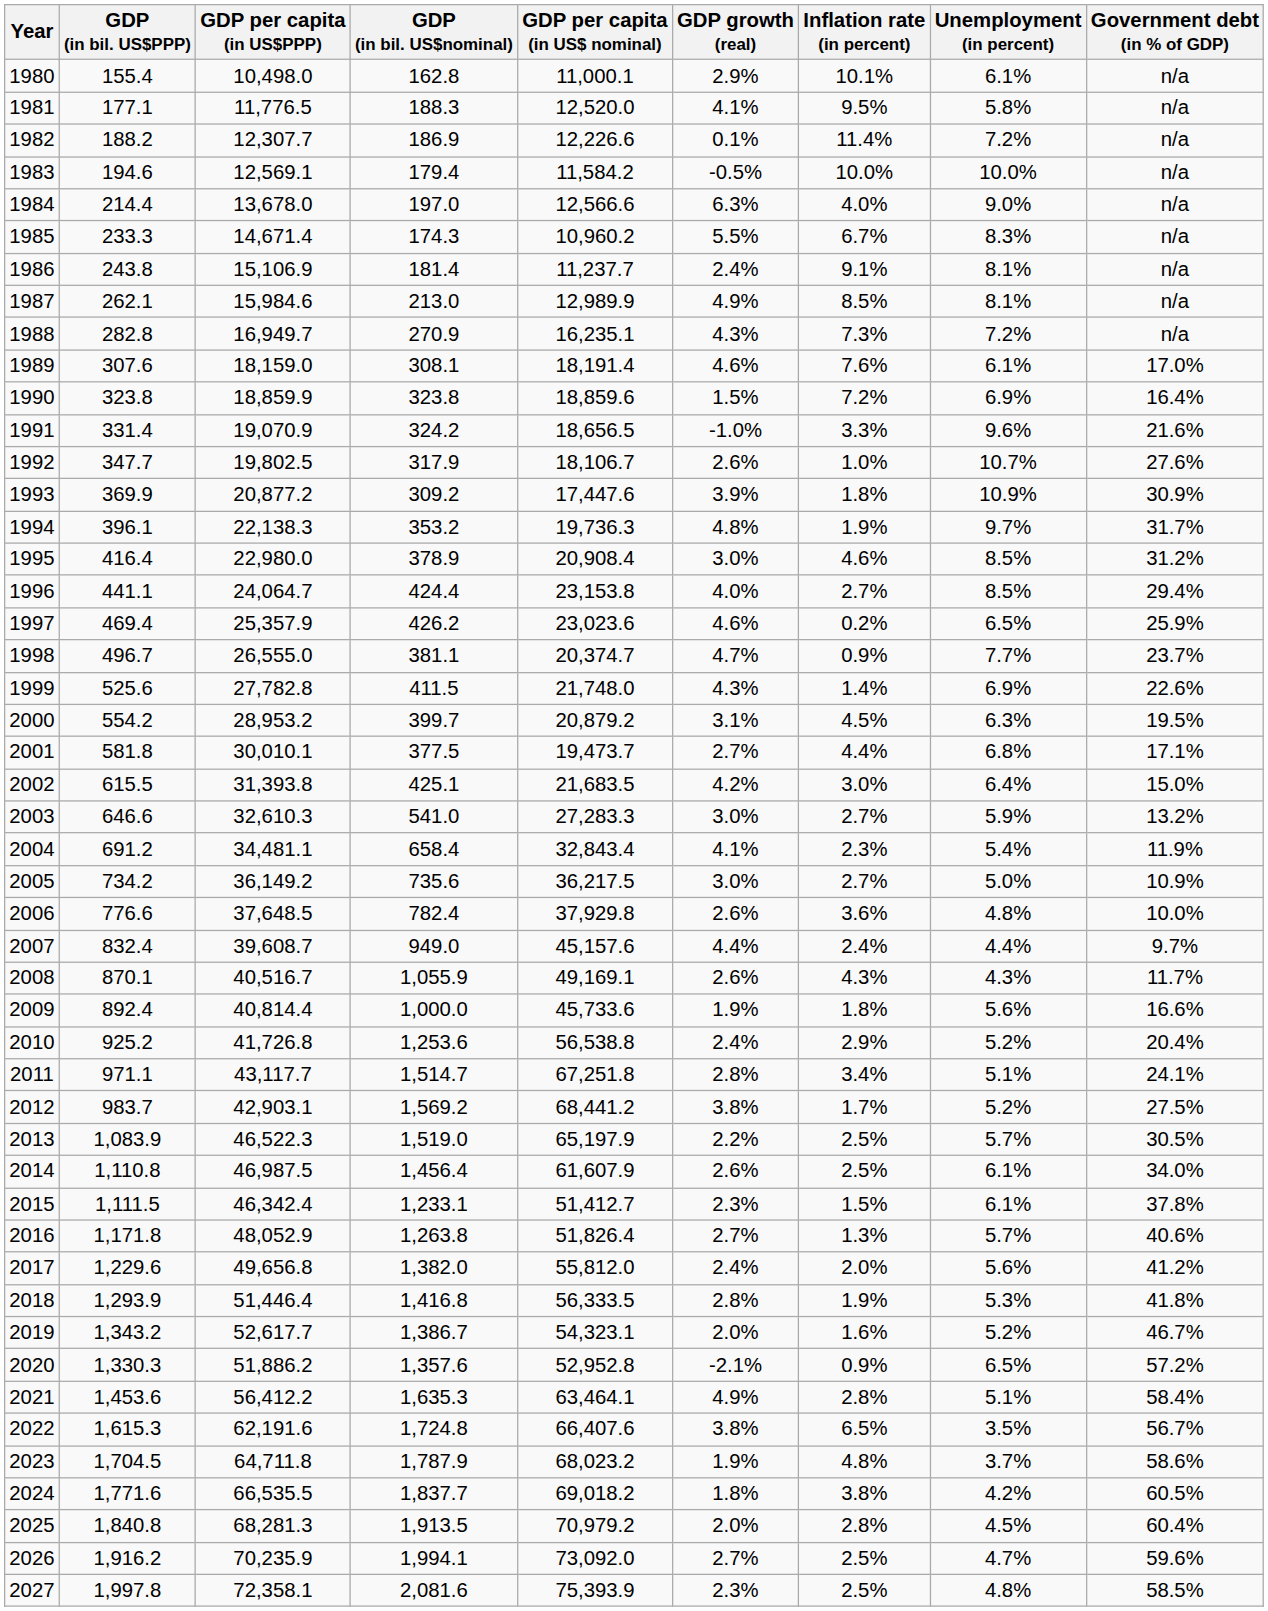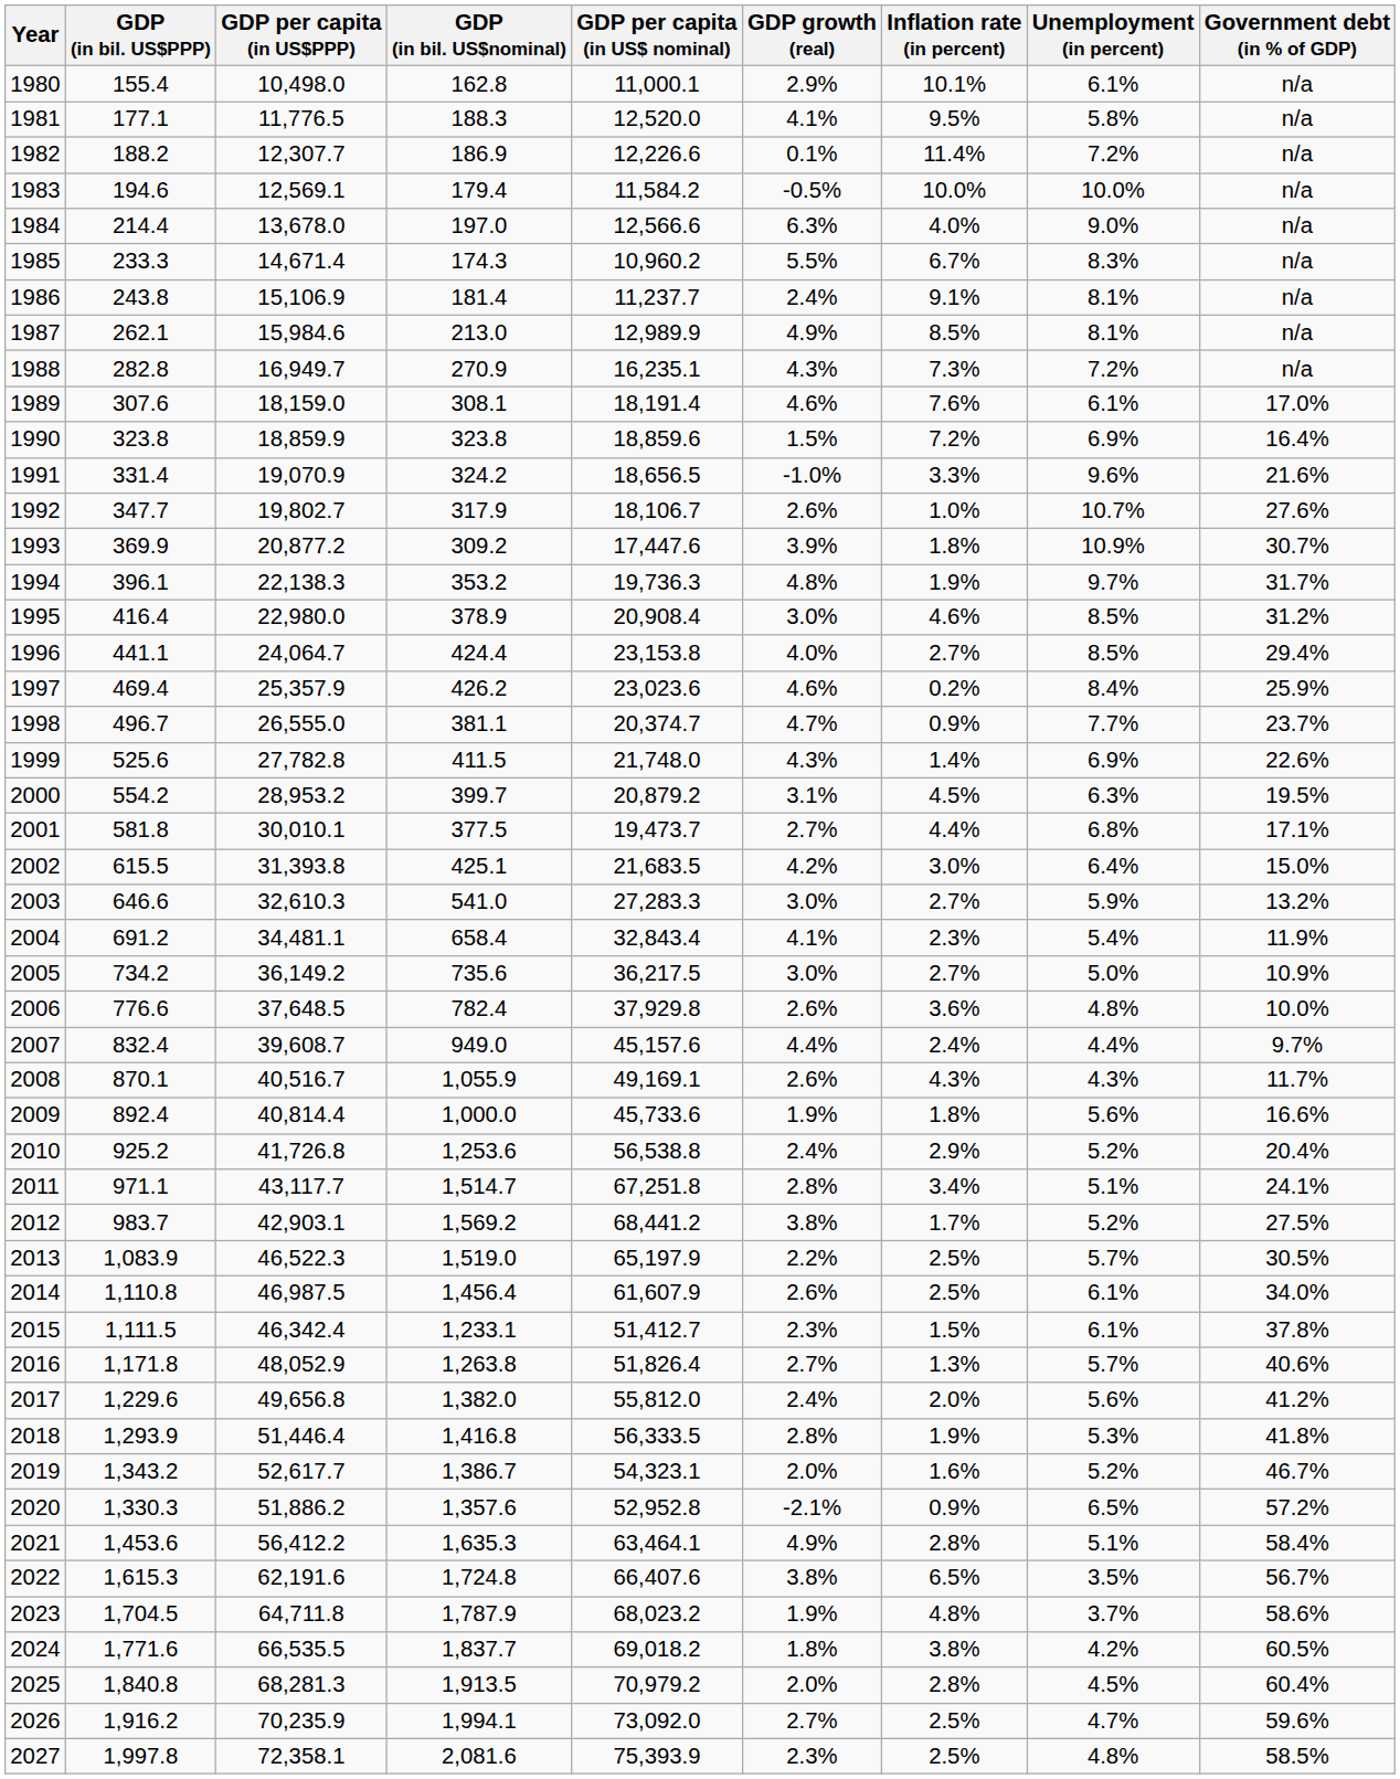1992 | GDP per capita (in US$PPP): 19,802.5 -> 19,802.7
1993 | Government debt (in % of GDP): 30.9% -> 30.7%
1997 | Unemployment (in percent): 6.5% -> 8.4%
